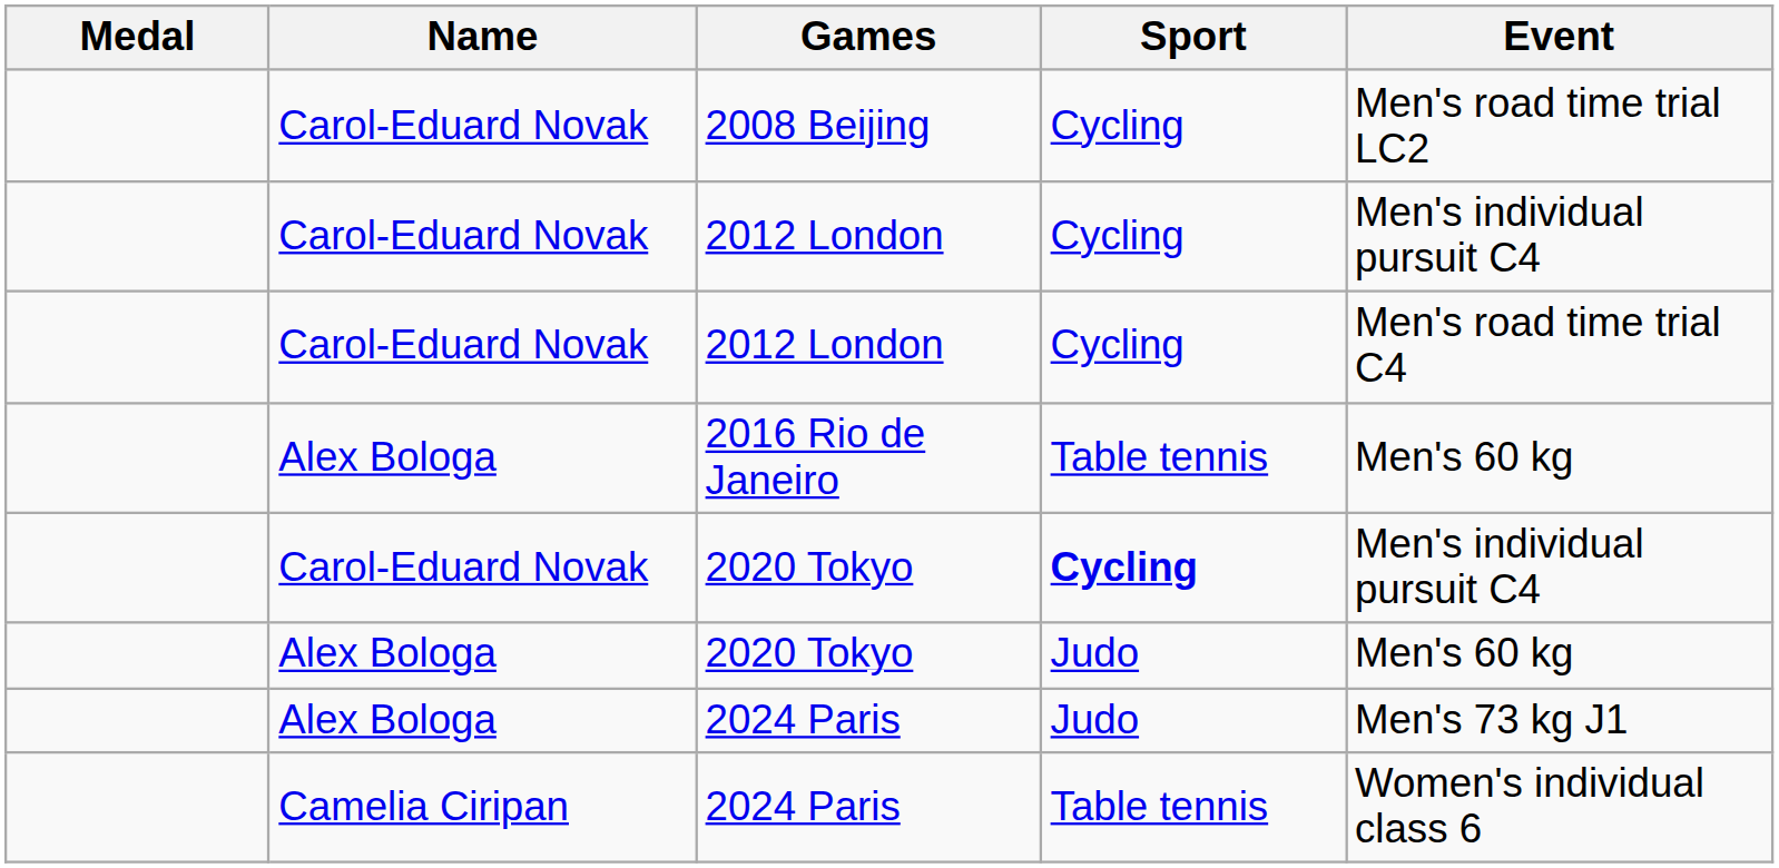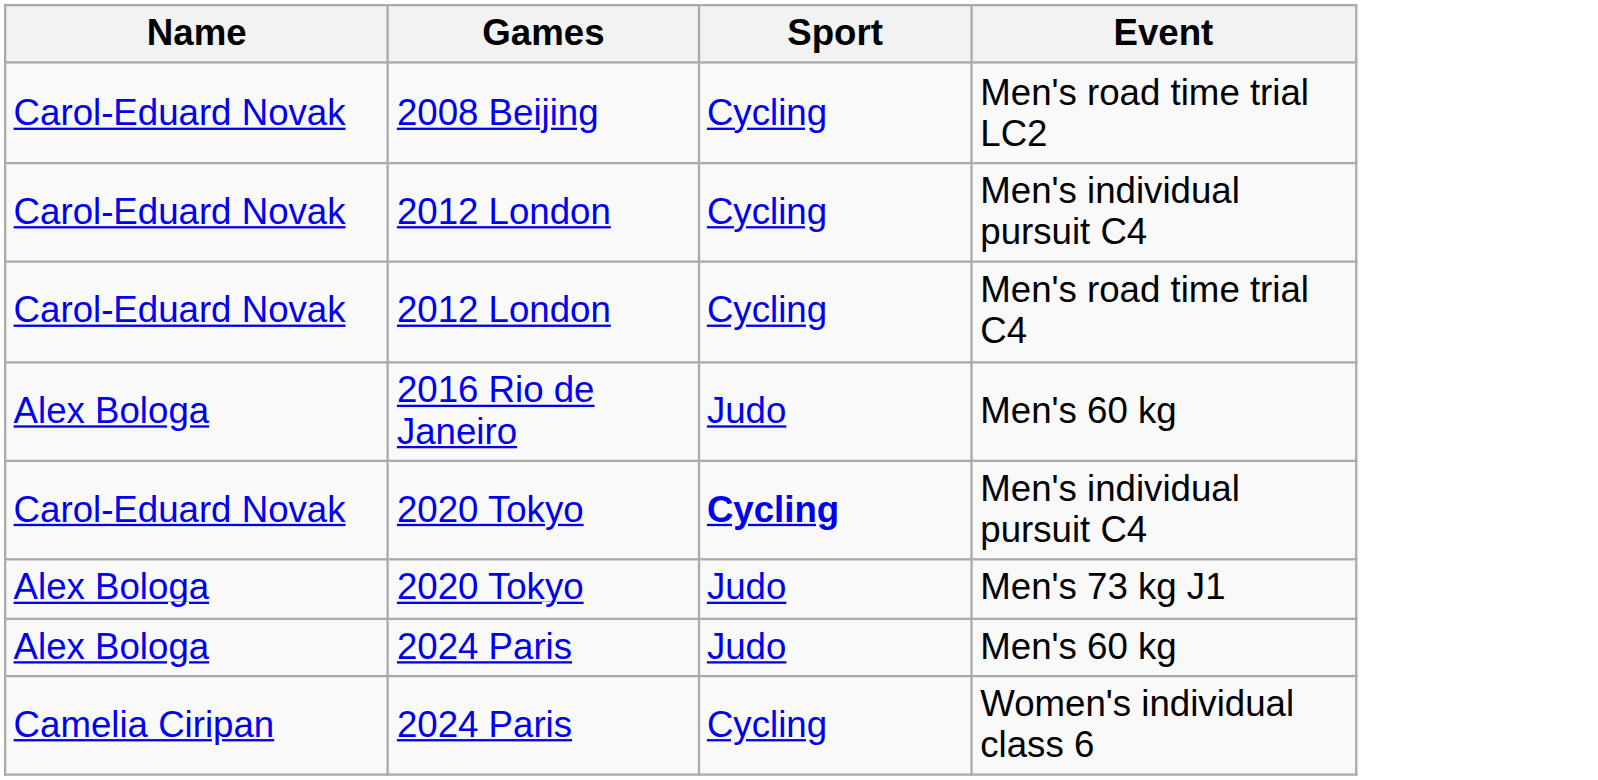- column: Medal
2016 Rio de Janeiro | Sport: Table tennis -> Judo
Alex Bologa / 2020 Tokyo | Event: Men's 60 kg -> Men's 73 kg J1
Alex Bologa / 2024 Paris | Event: Men's 73 kg J1 -> Men's 60 kg
Camelia Ciripan / 2024 Paris | Sport: Table tennis -> Cycling
